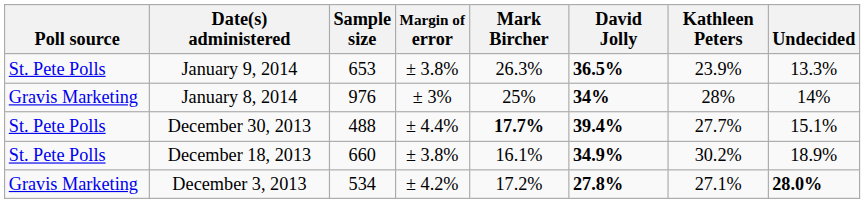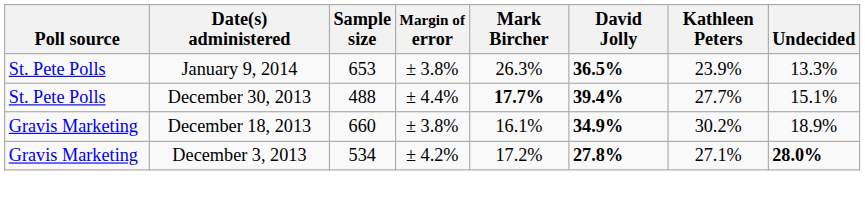- row: Gravis Marketing | January 8, 2014 | 976 | ± 3% | 25% | 34% | 28% | 14%
December 18, 2013 | Poll source: St. Pete Polls -> Gravis Marketing
